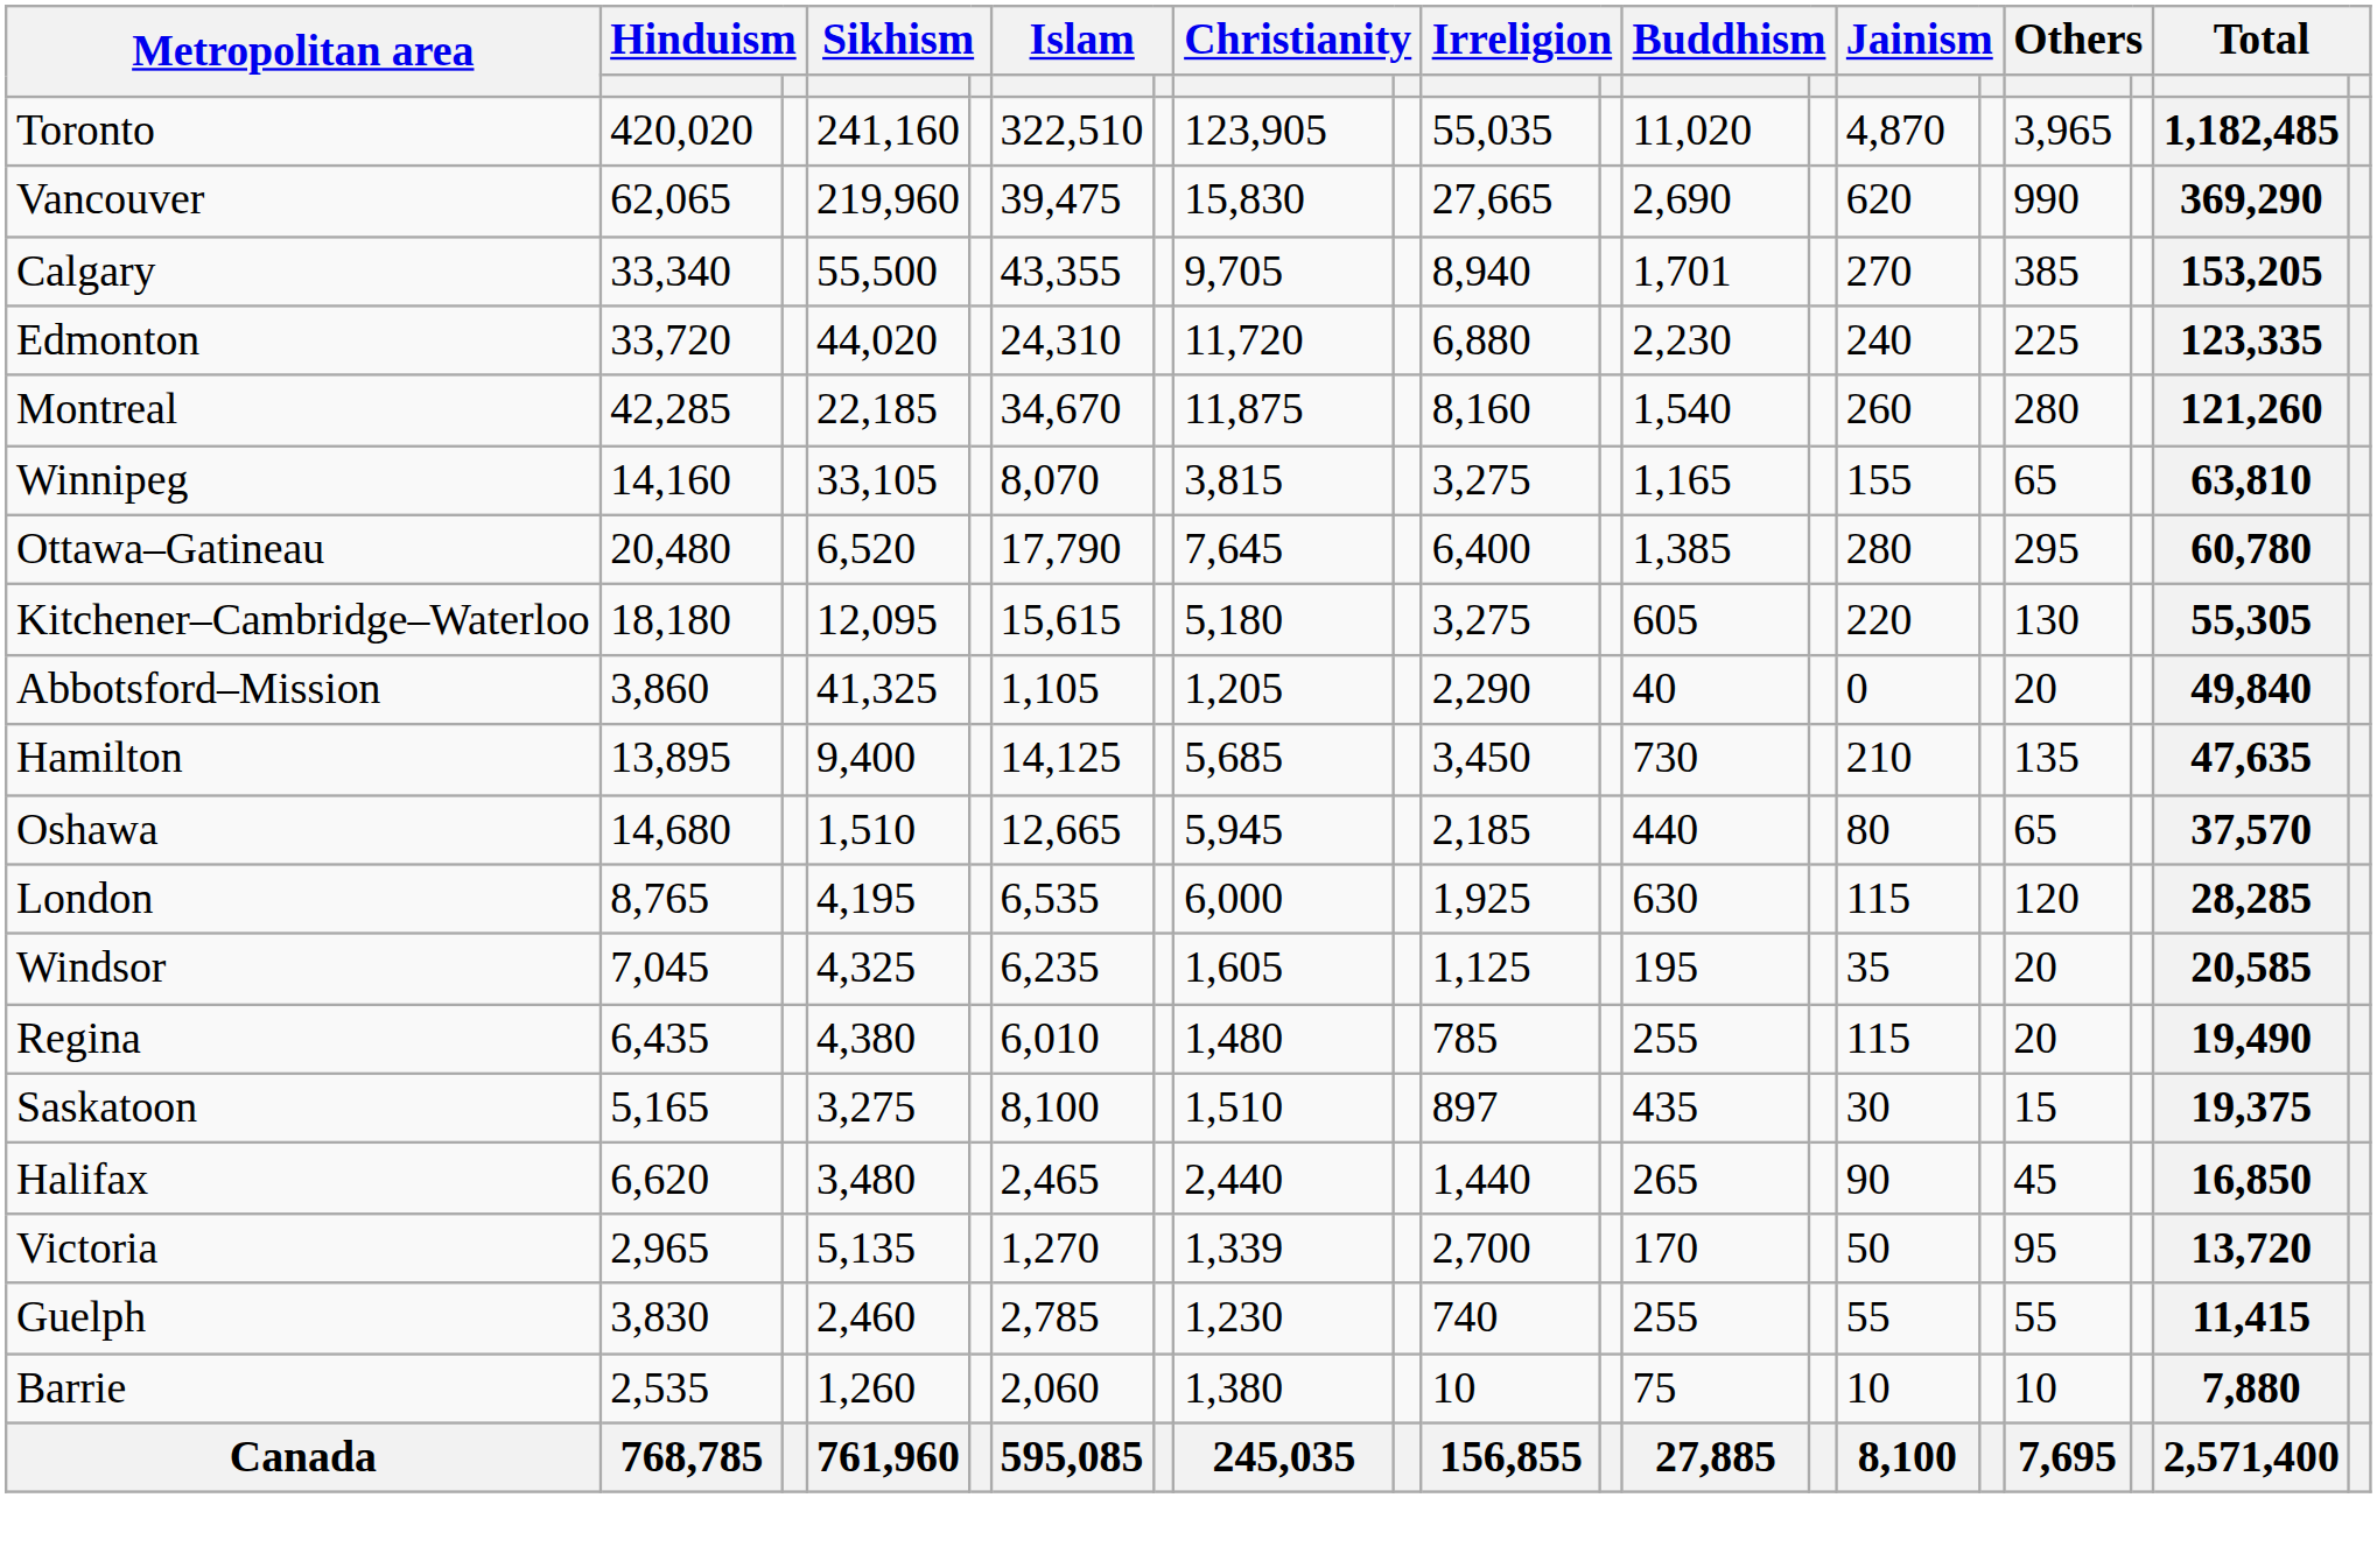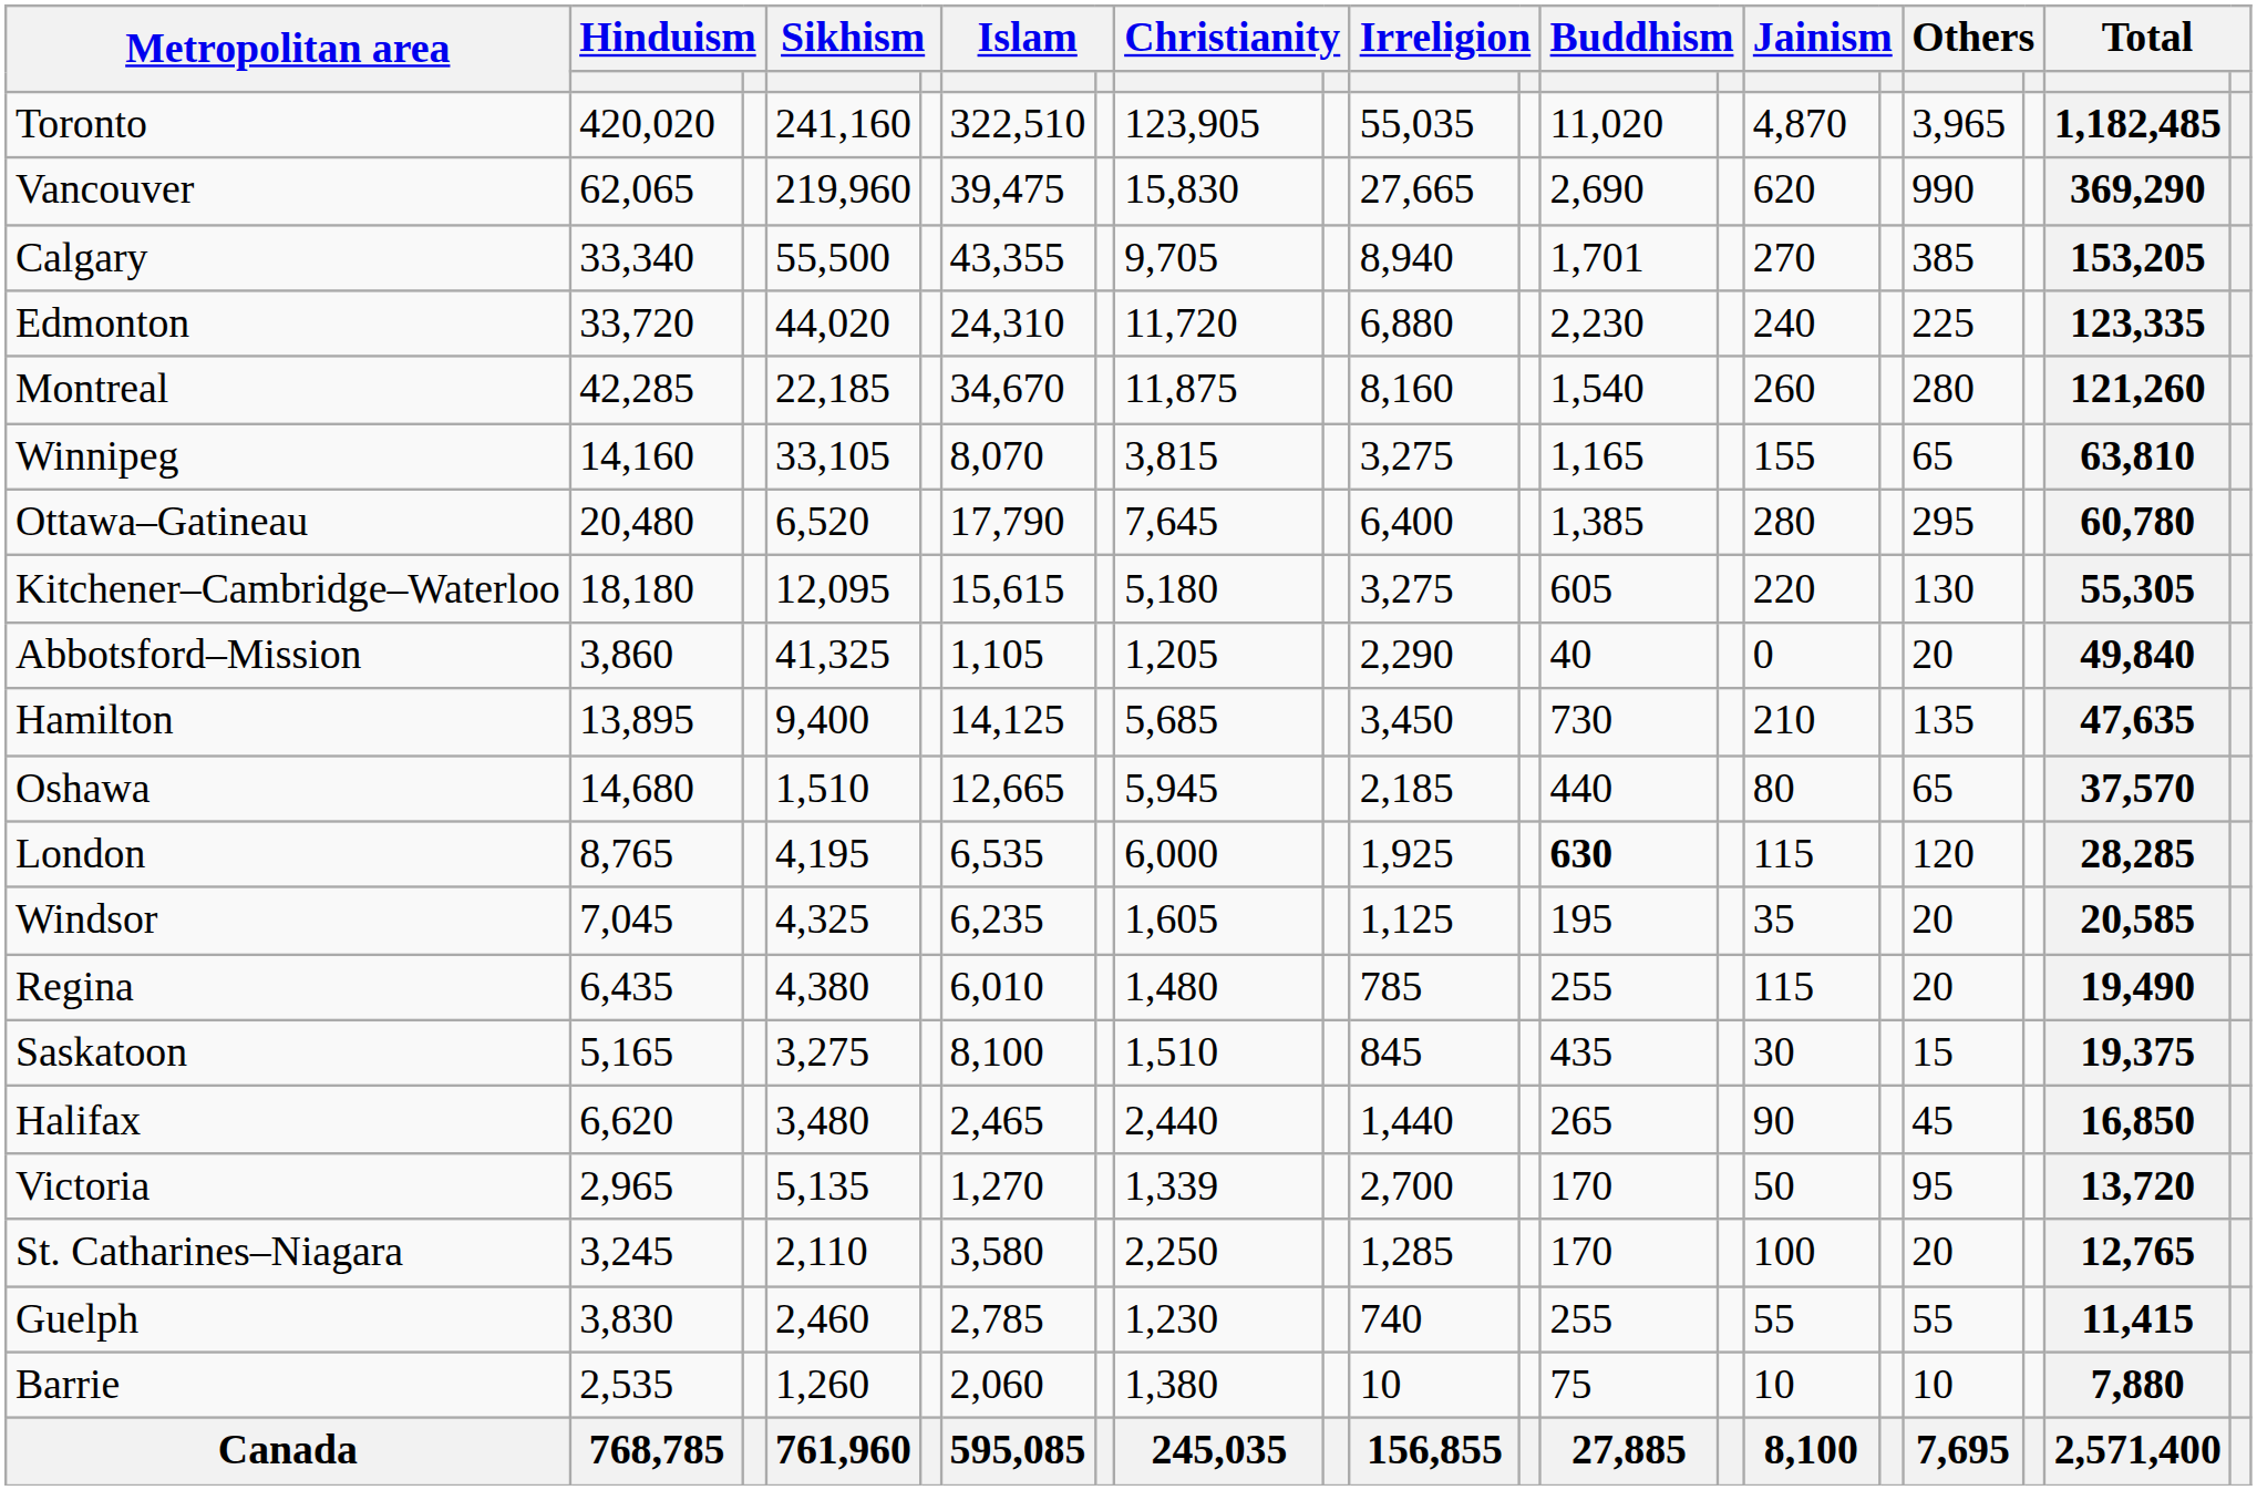London | column 12: normal -> bold
Saskatoon | column 10: 897 -> 845
+ row: St. Catharines–Niagara | 3,245 | 2,110 | 3,580 | 2,250 | 1,285 | 170 | 100 | 20 | 12,765
